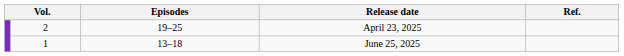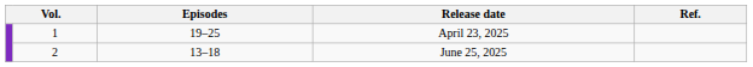April 23, 2025 | column 2: 2 -> 1
June 25, 2025 | column 2: 1 -> 2
